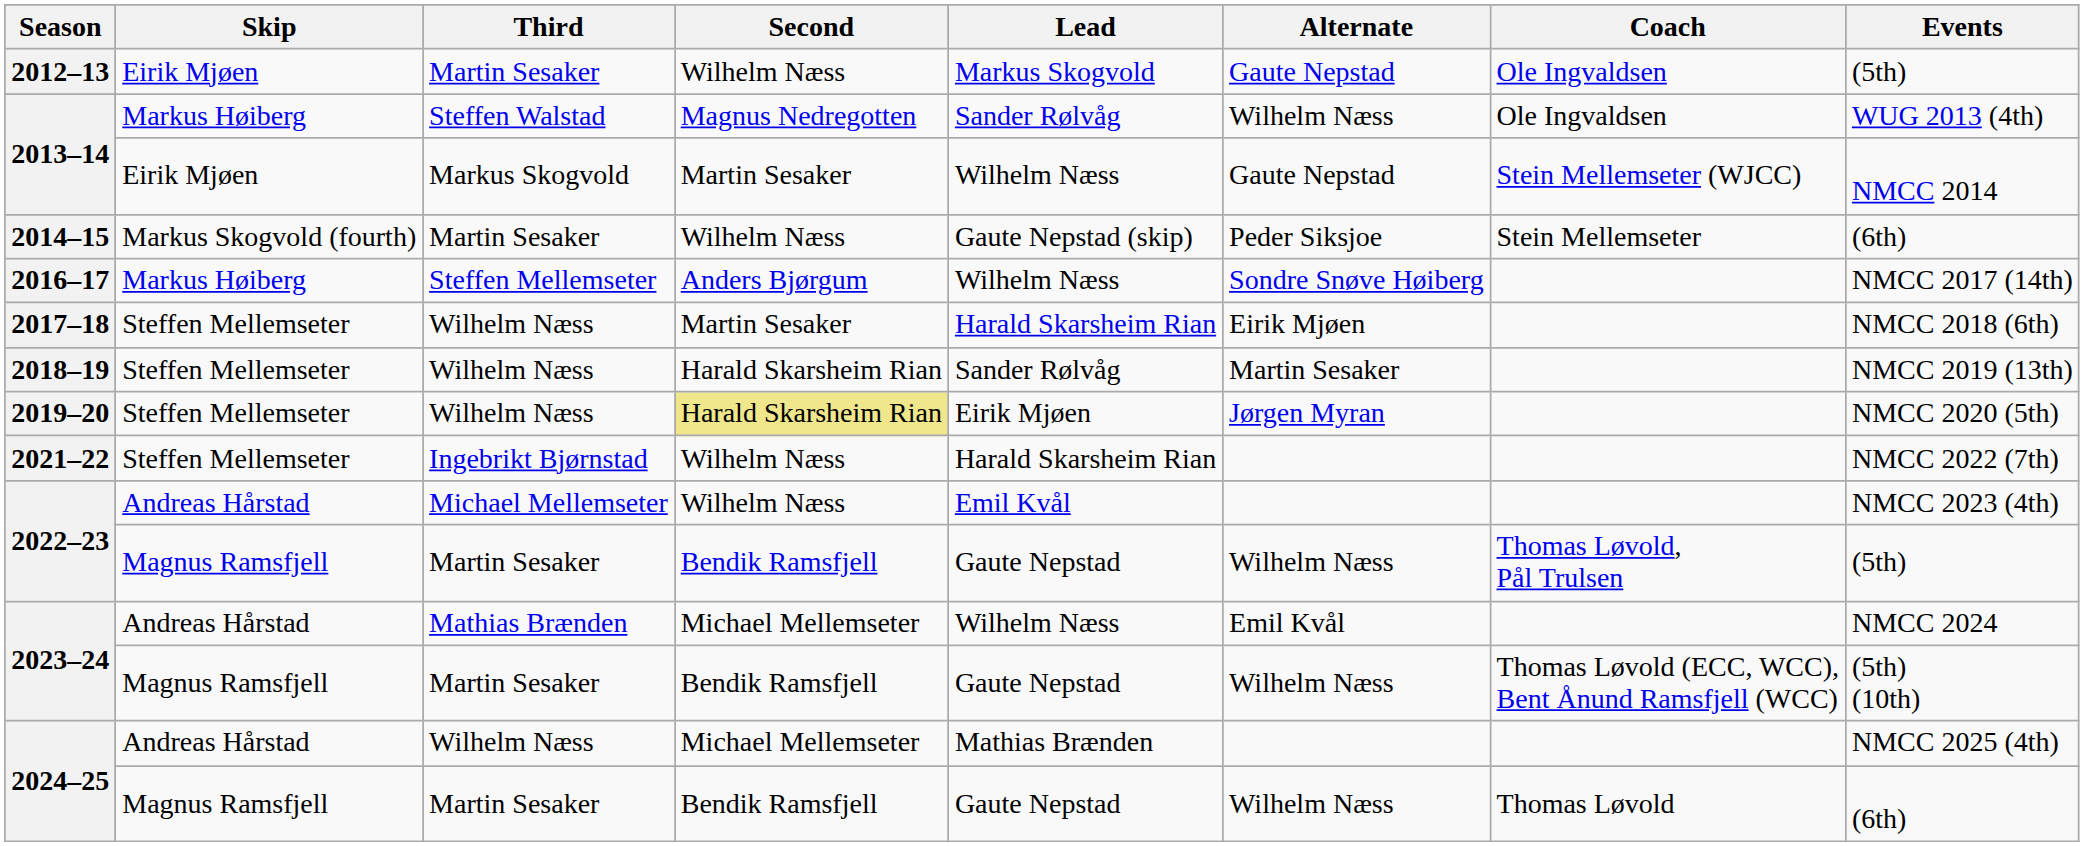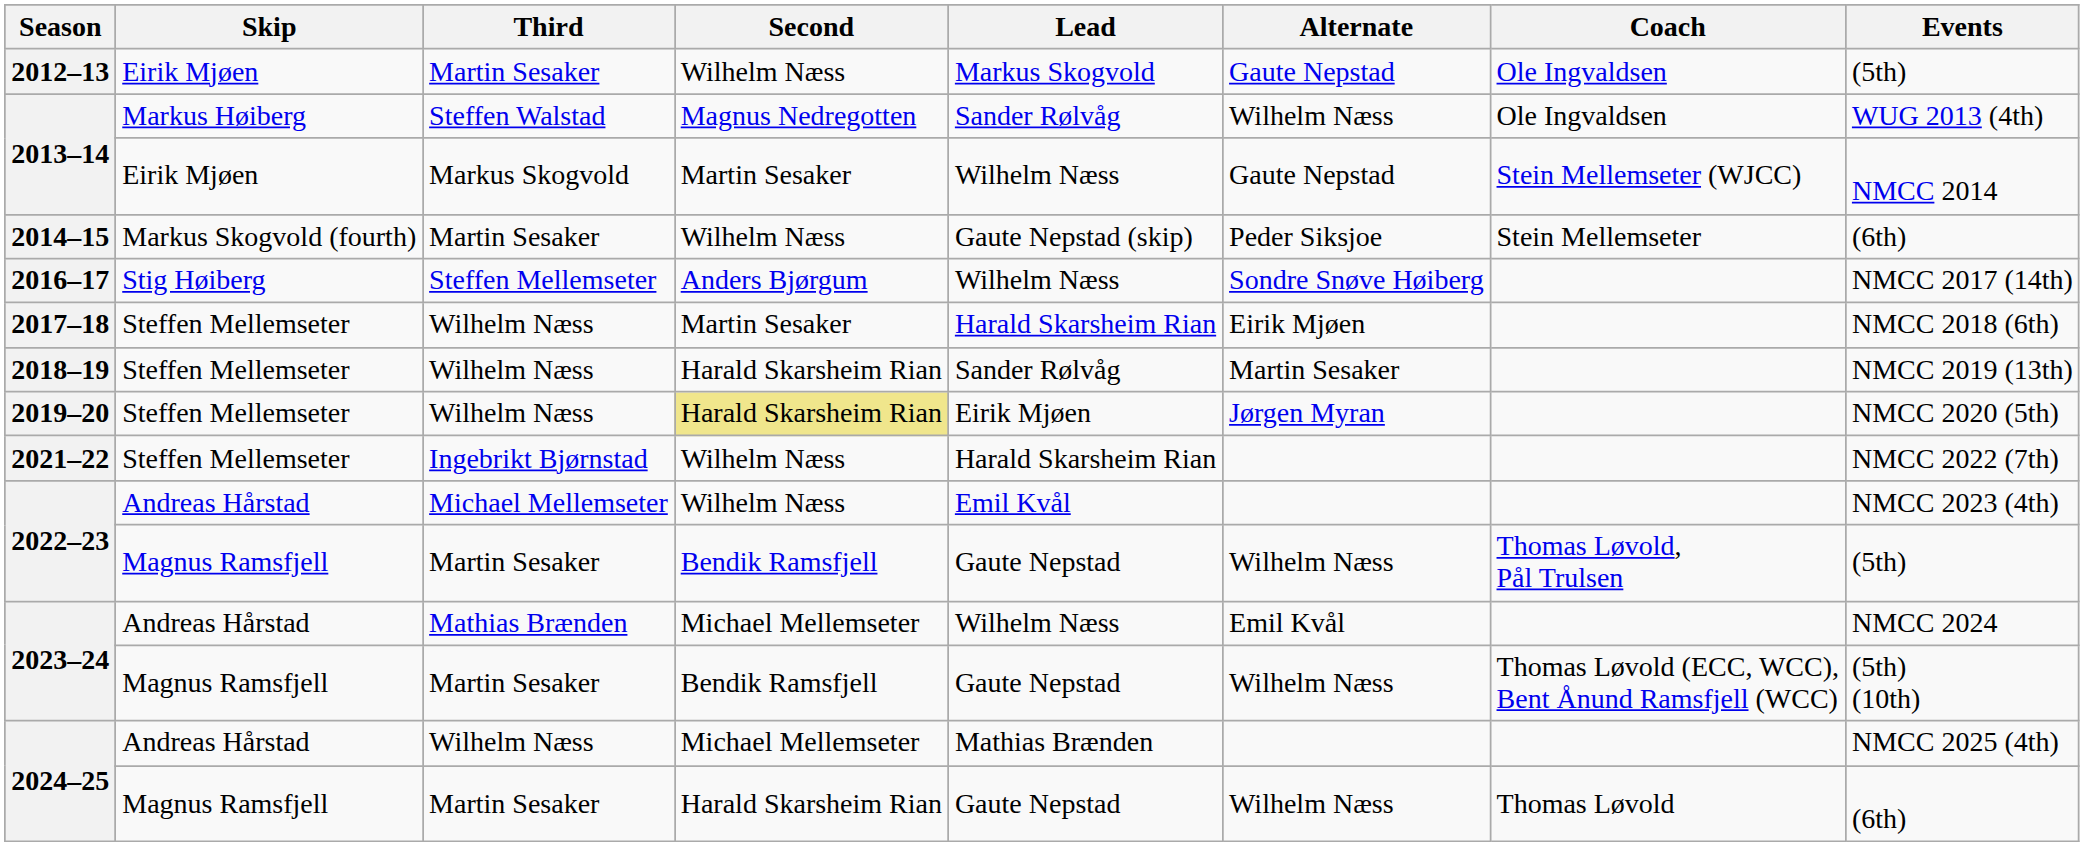2016–17 | Skip: Markus Høiberg -> Stig Høiberg
2024–25 / Martin Sesaker | Second: Bendik Ramsfjell -> Harald Skarsheim Rian
